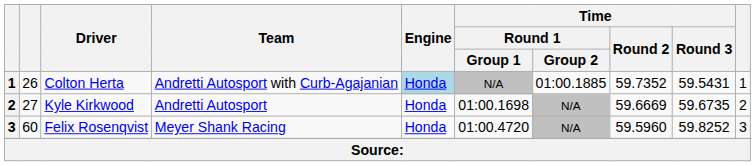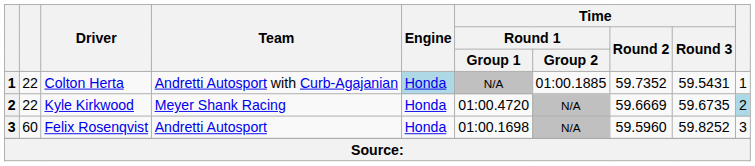Colton Herta | column 2: 26 -> 22
Kyle Kirkwood | column 2: 27 -> 22
Kyle Kirkwood | Team: Andretti Autosport -> Meyer Shank Racing
Kyle Kirkwood | Time / Round 1 / Group 1: 01:00.1698 -> 01:00.4720
Kyle Kirkwood | column 10: no background -> lightblue background
Felix Rosenqvist | Team: Meyer Shank Racing -> Andretti Autosport
Felix Rosenqvist | Time / Round 1 / Group 1: 01:00.4720 -> 01:00.1698
